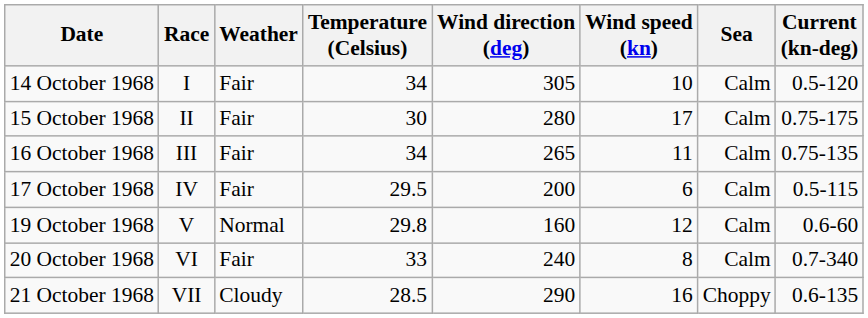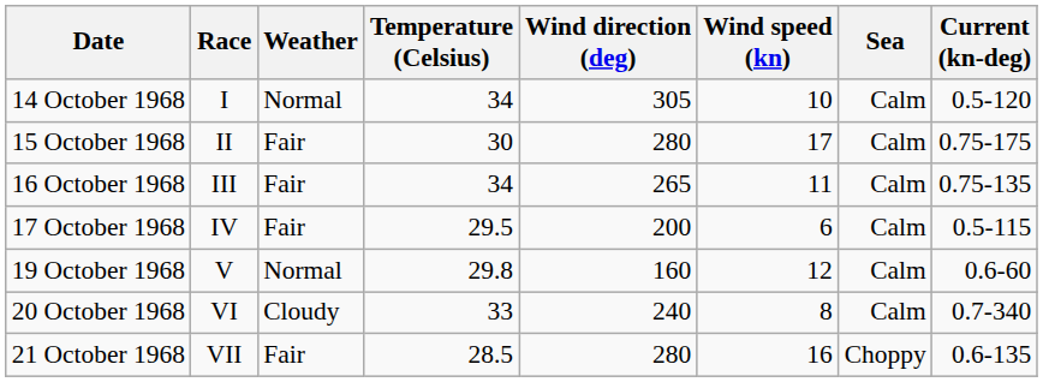14 October 1968 | Weather: Fair -> Normal
20 October 1968 | Weather: Fair -> Cloudy
21 October 1968 | Weather: Cloudy -> Fair
21 October 1968 | Wind direction (deg): 290 -> 280
